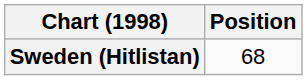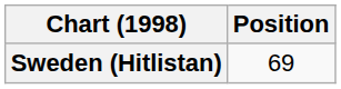Sweden (Hitlistan) | Position: 68 -> 69
